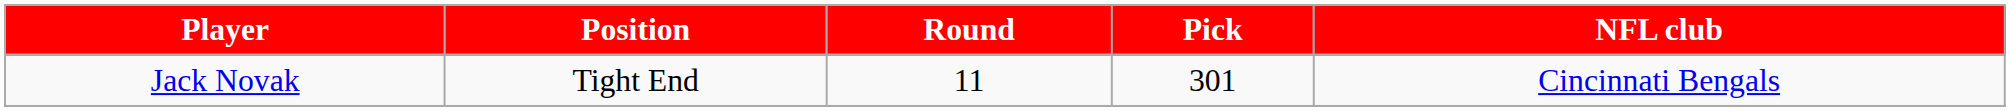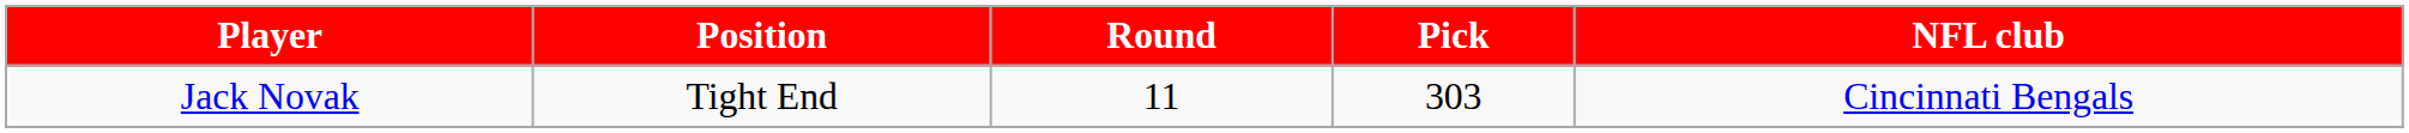Jack Novak | Pick: 301 -> 303
